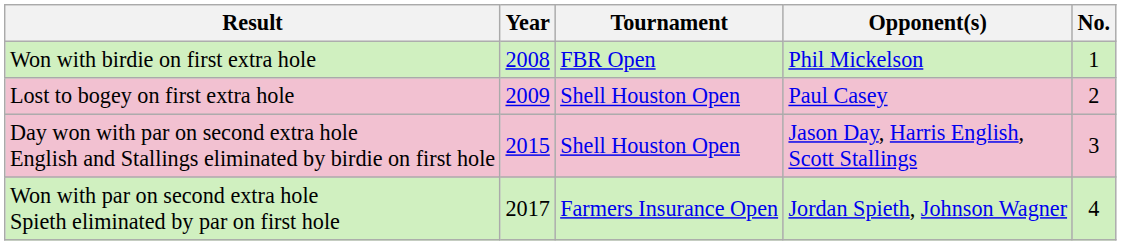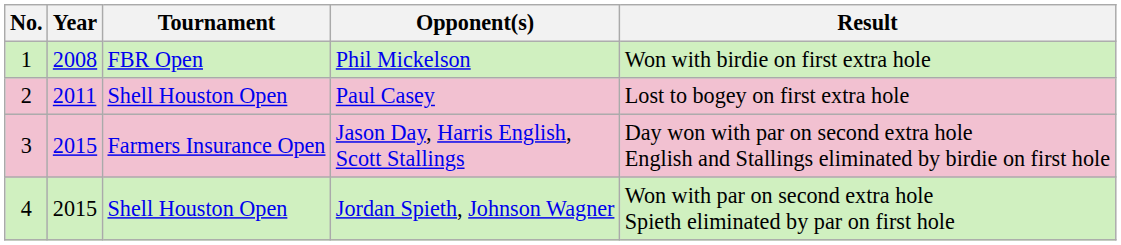columns swapped: No. <-> Result
Paul Casey | Year: 2009 -> 2011
Jason Day, Harris English, Scott Stallings | Tournament: Shell Houston Open -> Farmers Insurance Open
Jordan Spieth, Johnson Wagner | Year: 2017 -> 2015
Jordan Spieth, Johnson Wagner | Tournament: Farmers Insurance Open -> Shell Houston Open
